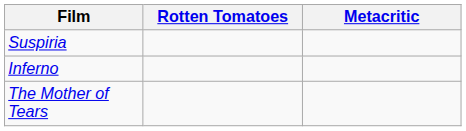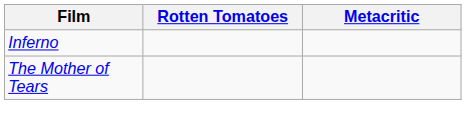- row: Suspiria
